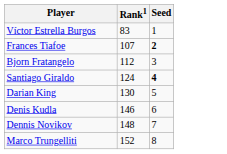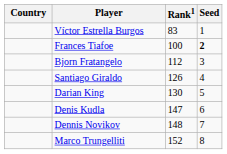+ column: Country
Frances Tiafoe | Rank1: 107 -> 100
Santiago Giraldo | Rank1: 124 -> 126
Santiago Giraldo | Seed: bold -> normal
Denis Kudla | Rank1: 146 -> 147
